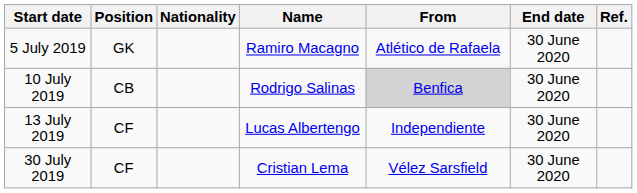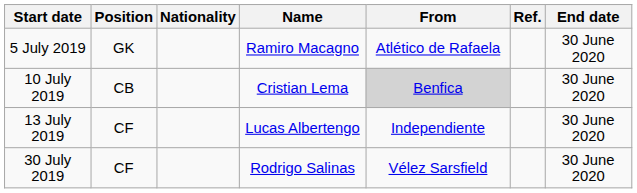columns swapped: End date <-> Ref.
10 July 2019 | Name: Rodrigo Salinas -> Cristian Lema
30 July 2019 | Name: Cristian Lema -> Rodrigo Salinas
